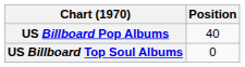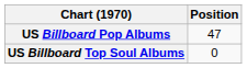US Billboard Pop Albums | Position: 40 -> 47
